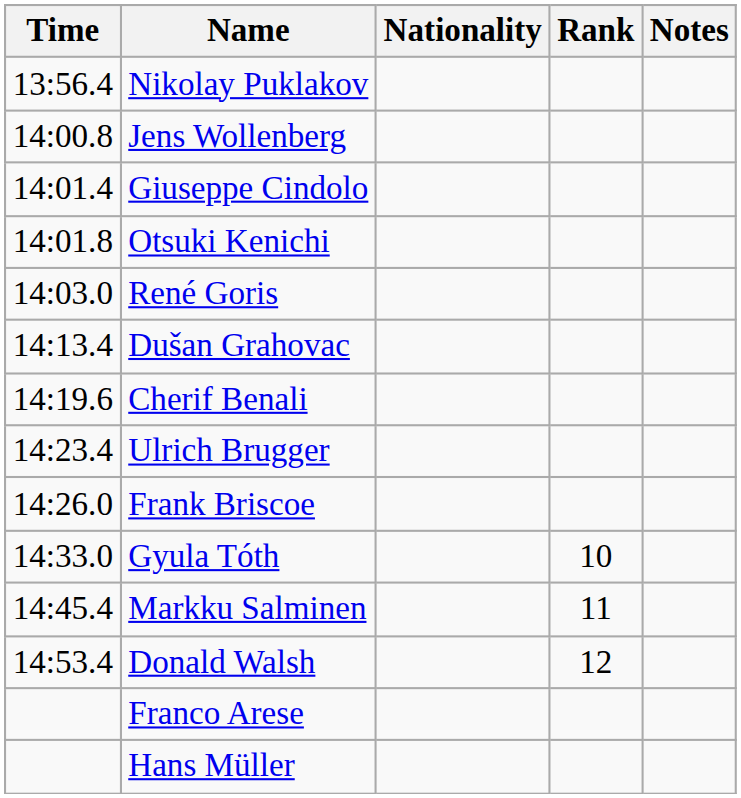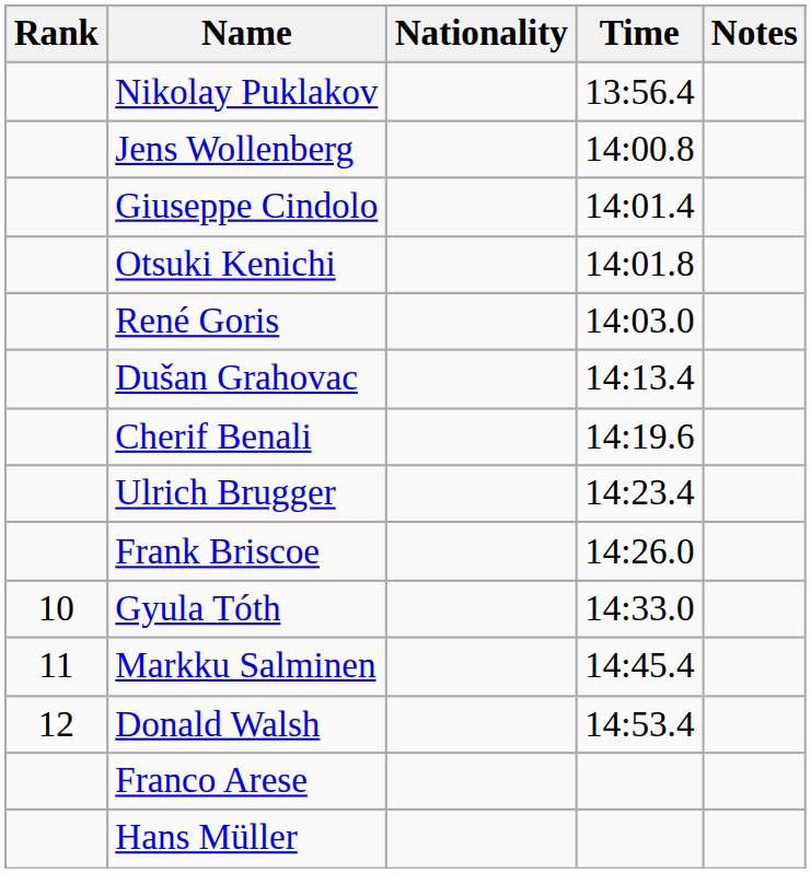columns swapped: Rank <-> Time
